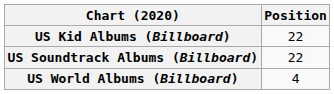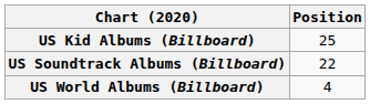US Kid Albums (Billboard) | Position: 22 -> 25
